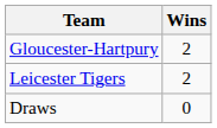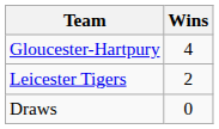Gloucester-Hartpury | Wins: 2 -> 4
